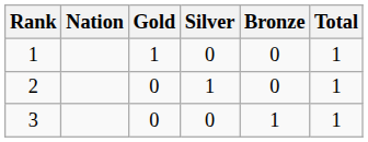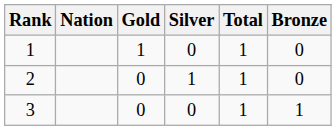columns swapped: Bronze <-> Total
